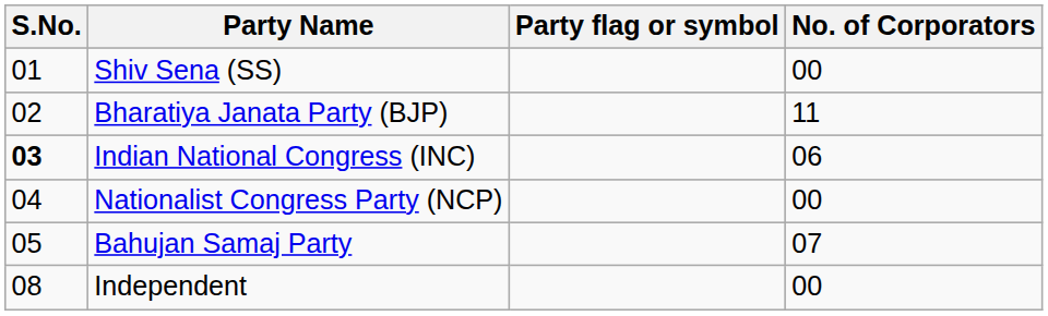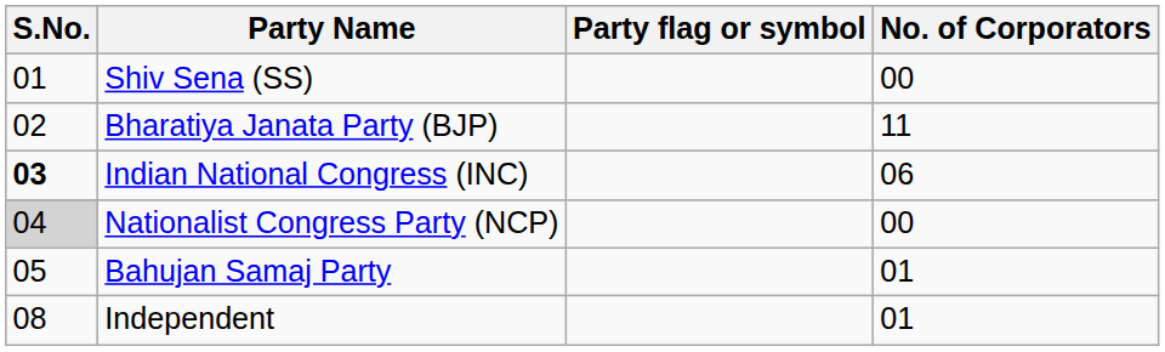Nationalist Congress Party (NCP) | S.No.: no background -> lightgrey background
Bahujan Samaj Party | No. of Corporators: 07 -> 01
Independent | No. of Corporators: 00 -> 01
